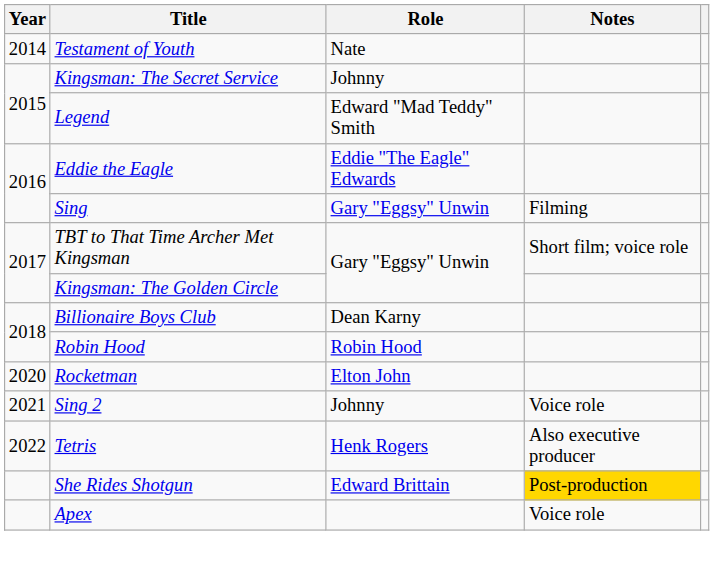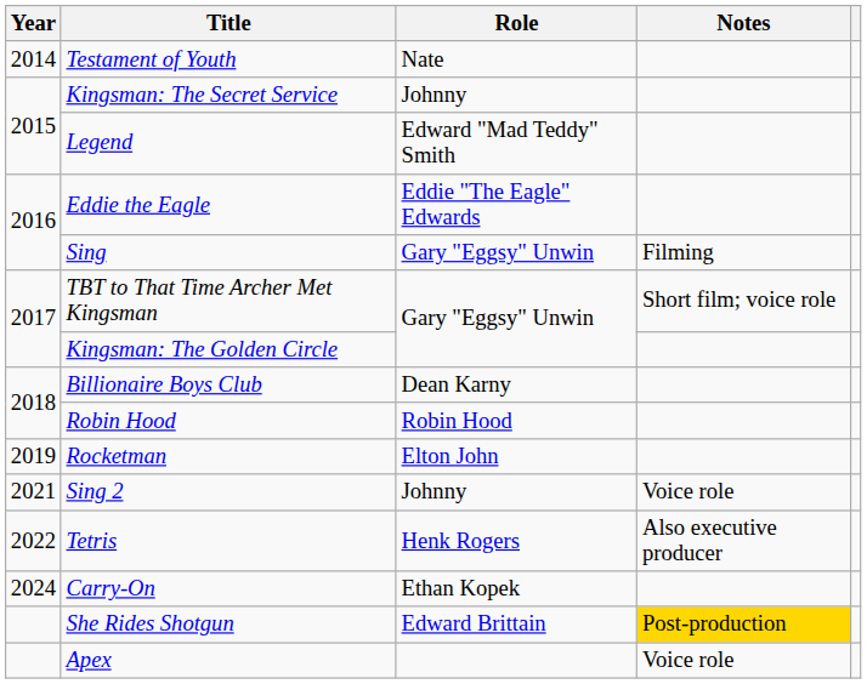Rocketman | Year: 2020 -> 2019
+ row: 2024 | Carry-On | Ethan Kopek
